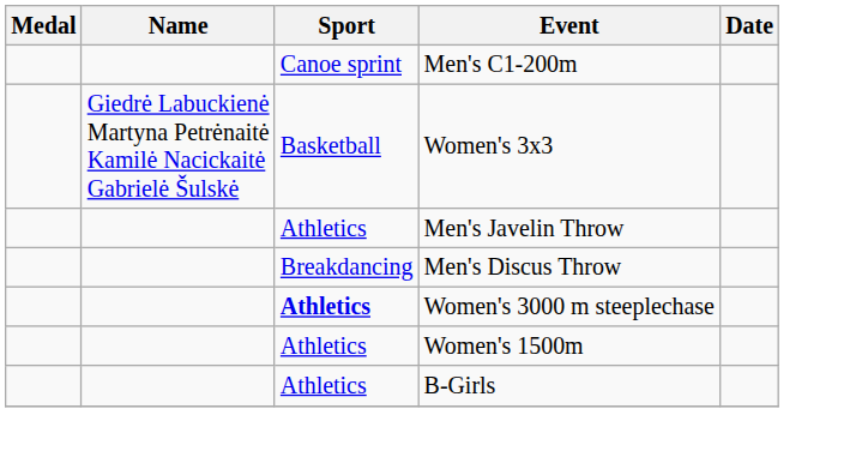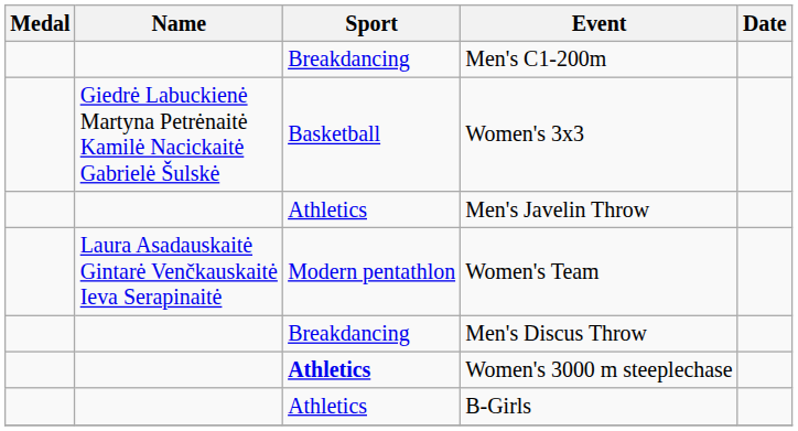Men's C1-200m | Sport: Canoe sprint -> Breakdancing
+ row: Laura Asadauskaitė Gintarė Venčkauskaitė Ieva Serapinaitė | Modern pentathlon | Women's Team
- row: Athletics | Women's 1500m
